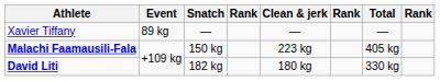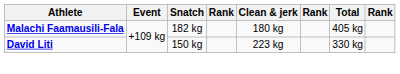- row: Xavier Tiffany | 89 kg | — | — | —
Malachi Faamausili-Fala | Snatch: 150 kg -> 182 kg
Malachi Faamausili-Fala | Clean & jerk: 223 kg -> 180 kg
David Liti | Snatch: 182 kg -> 150 kg
David Liti | Clean & jerk: 180 kg -> 223 kg
